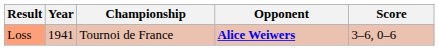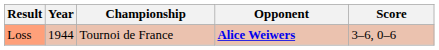Loss | Year: 1941 -> 1944
